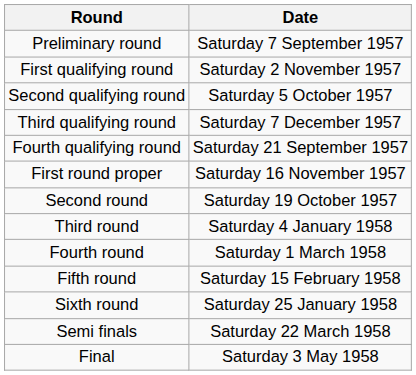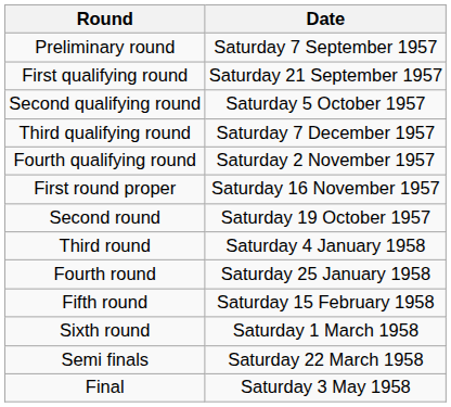First qualifying round | Date: Saturday 2 November 1957 -> Saturday 21 September 1957
Fourth qualifying round | Date: Saturday 21 September 1957 -> Saturday 2 November 1957
Fourth round | Date: Saturday 1 March 1958 -> Saturday 25 January 1958
Sixth round | Date: Saturday 25 January 1958 -> Saturday 1 March 1958
